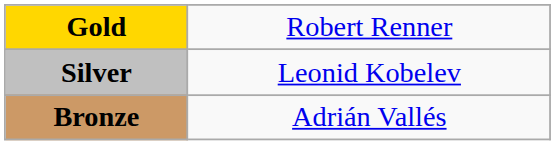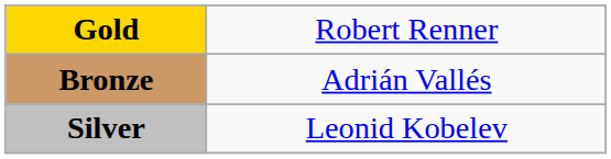rows swapped: Silver <-> Bronze
